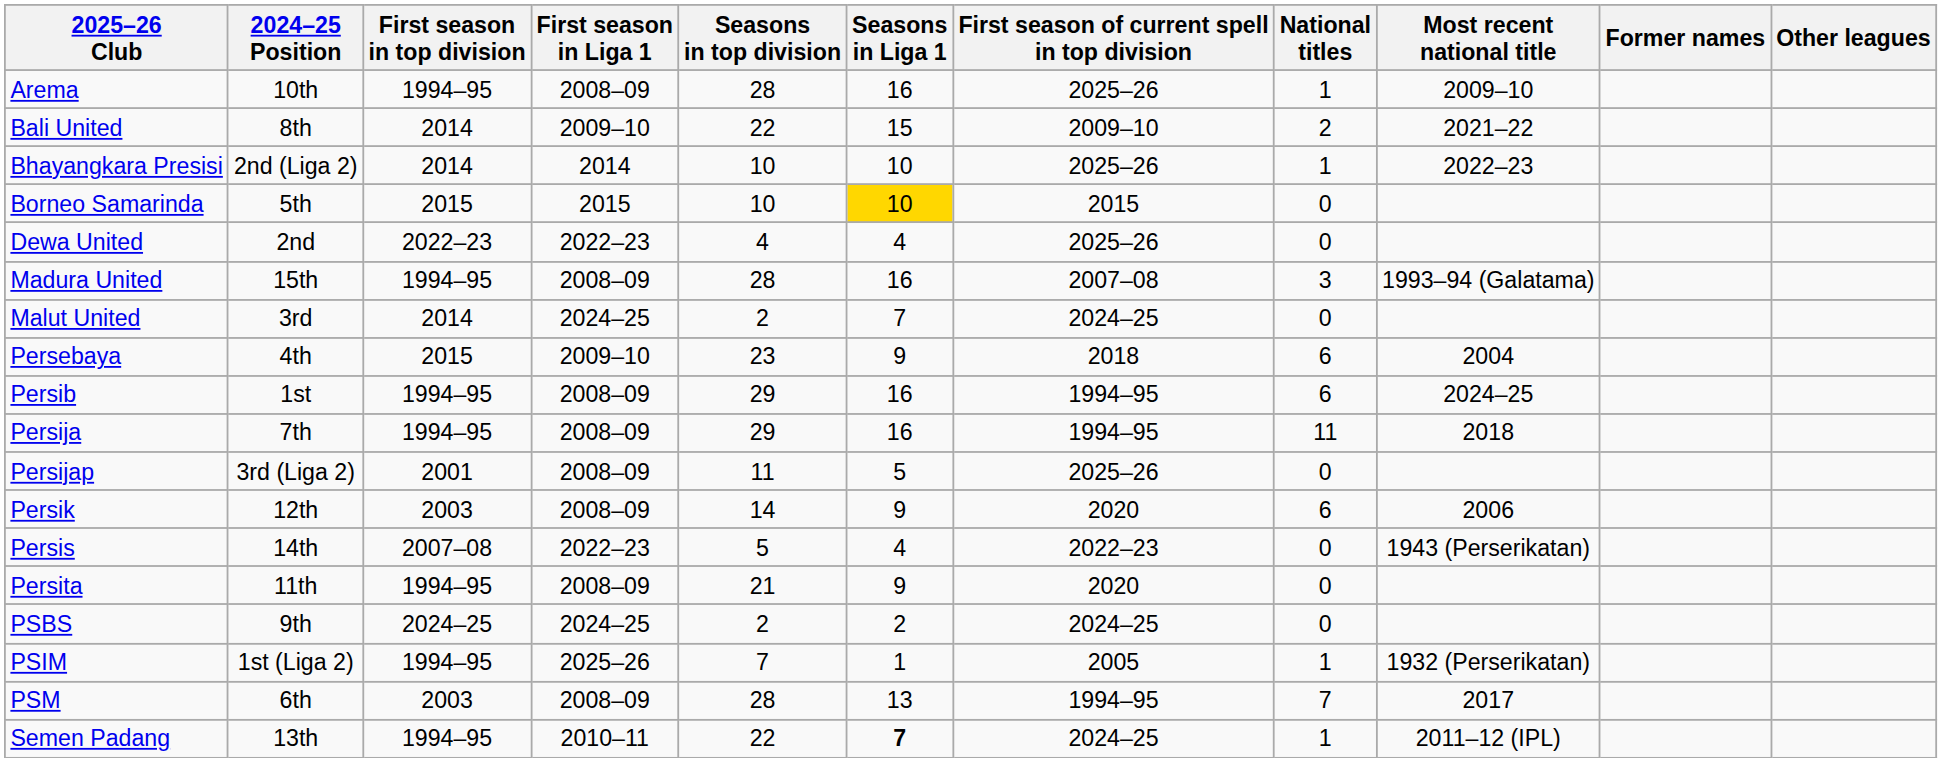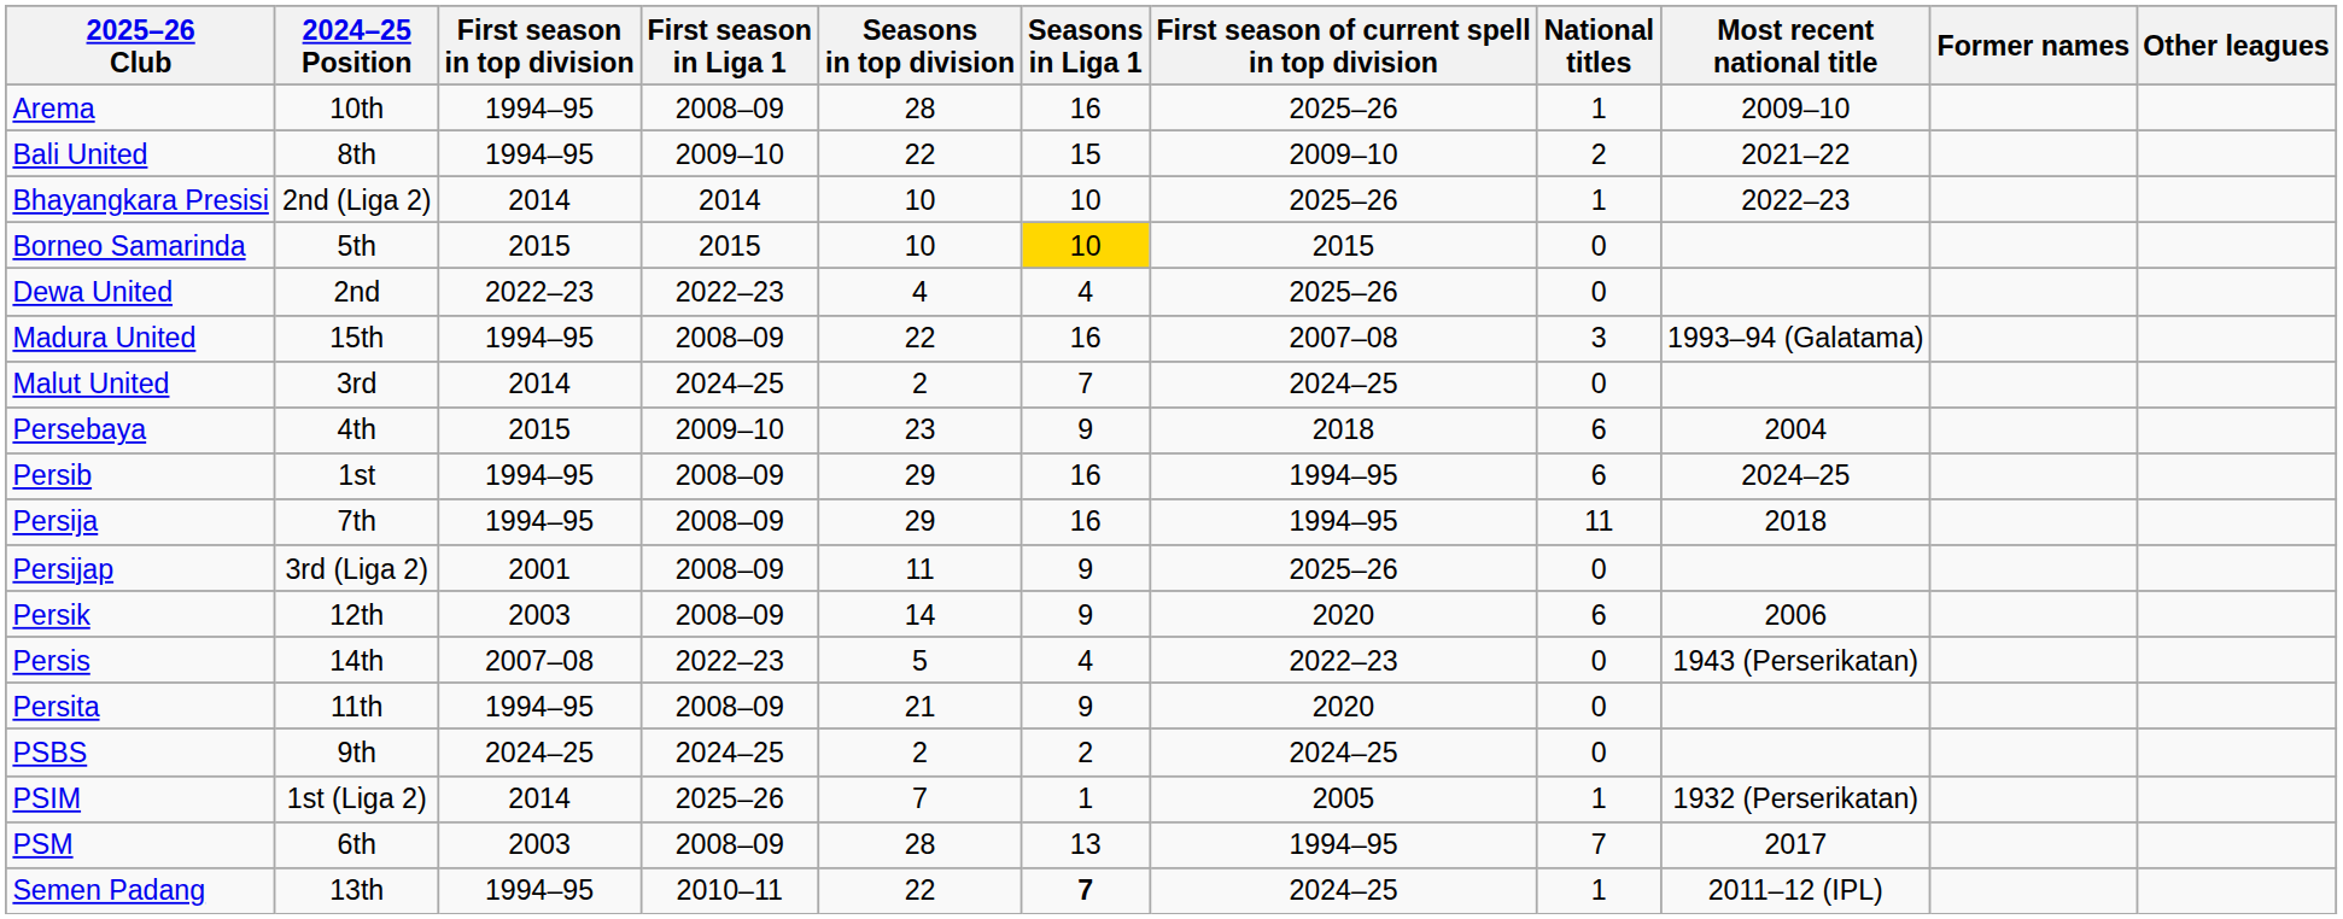Bali United | First season in top division: 2014 -> 1994–95
Madura United | Seasons in top division: 28 -> 22
Persijap | Seasons in Liga 1: 5 -> 9
PSIM | First season in top division: 1994–95 -> 2014
